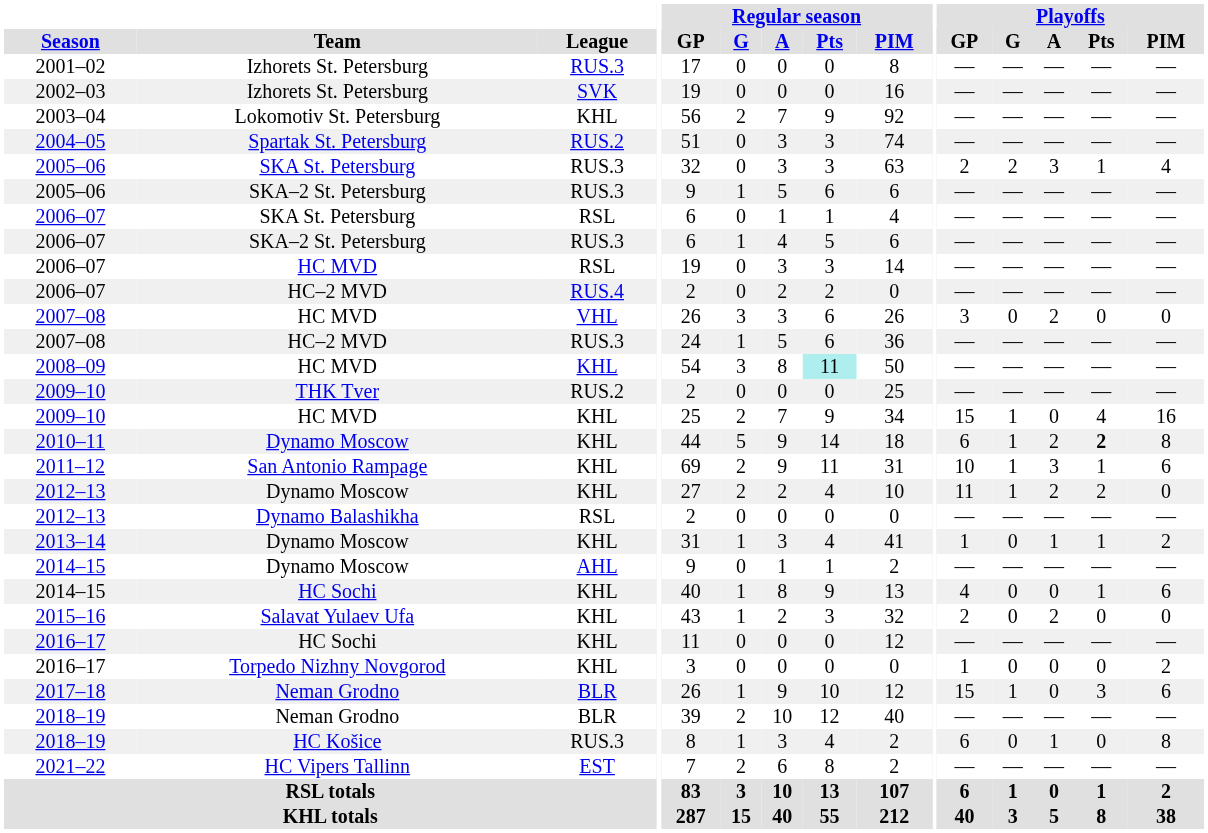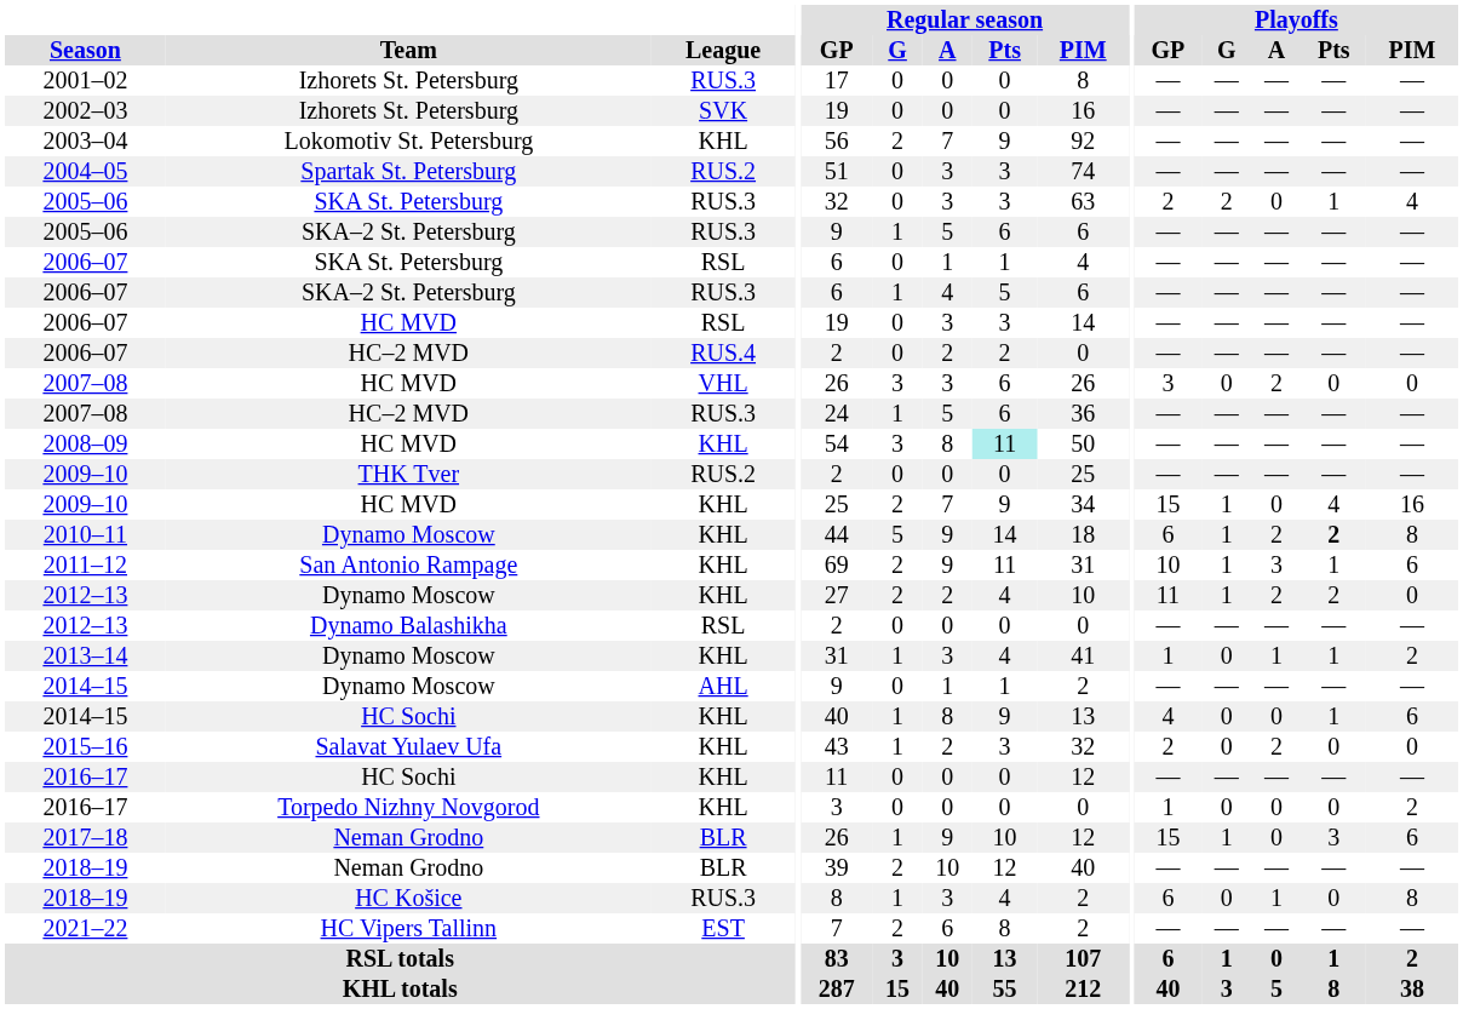2005–06 / SKA St. Petersburg | Playoffs / A: 3 -> 0
